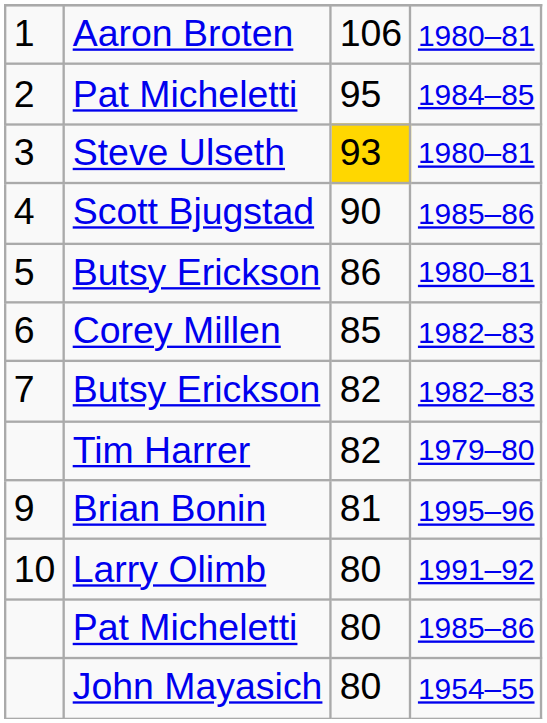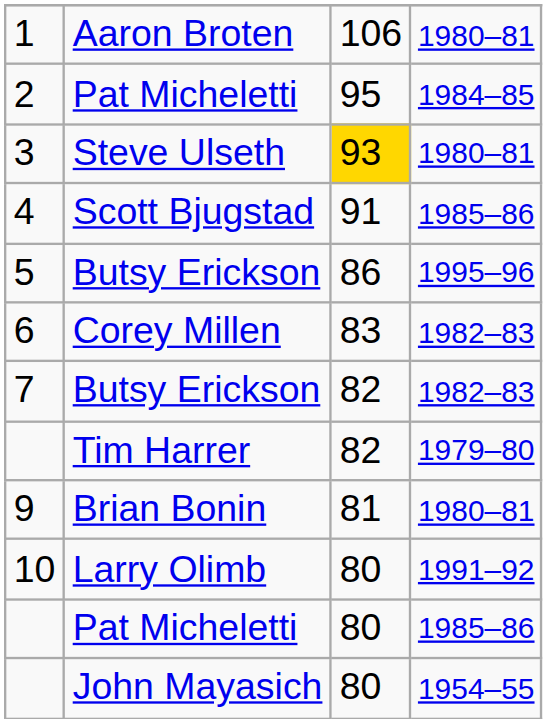4 | column 3: 90 -> 91
5 | column 4: 1980–81 -> 1995–96
6 | column 3: 85 -> 83
9 | column 4: 1995–96 -> 1980–81
